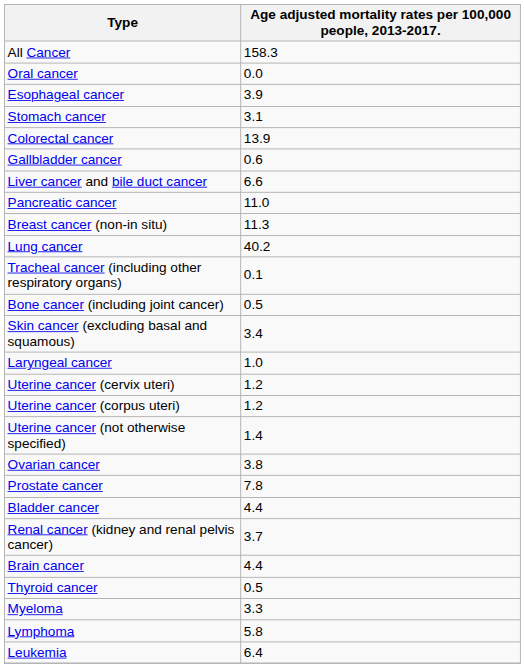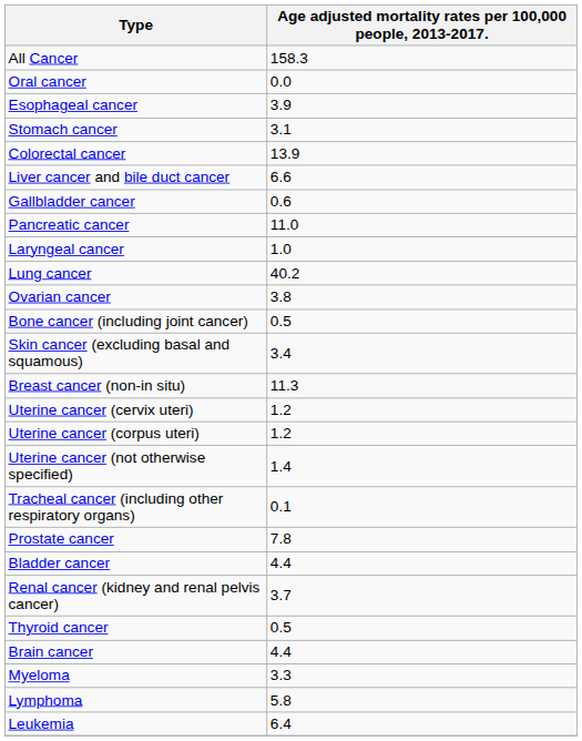rows swapped: Liver cancer and bile duct cancer <-> Gallbladder cancer
rows swapped: Laryngeal cancer <-> Breast cancer (non-in situ)
rows swapped: Tracheal cancer (including other respiratory organs) <-> Ovarian cancer
rows swapped: Brain cancer <-> Thyroid cancer
